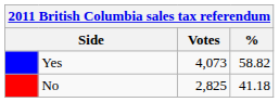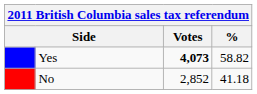Yes | Votes: normal -> bold
No | Votes: 2,825 -> 2,852
